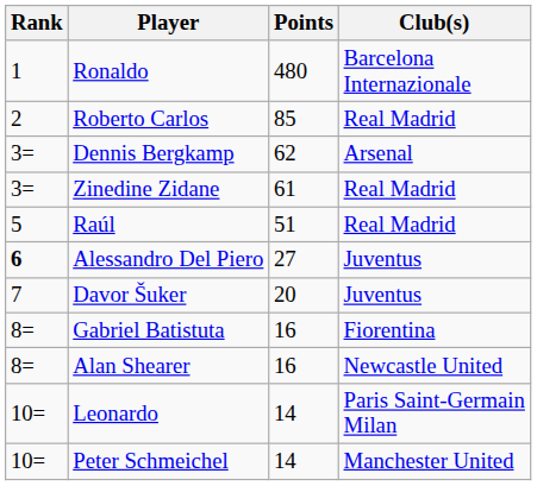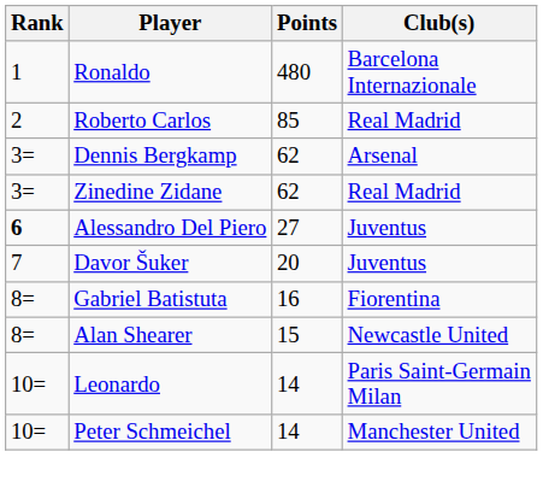Zinedine Zidane | Points: 61 -> 62
- row: 5 | Raúl | 51 | Real Madrid
Alan Shearer | Points: 16 -> 15
